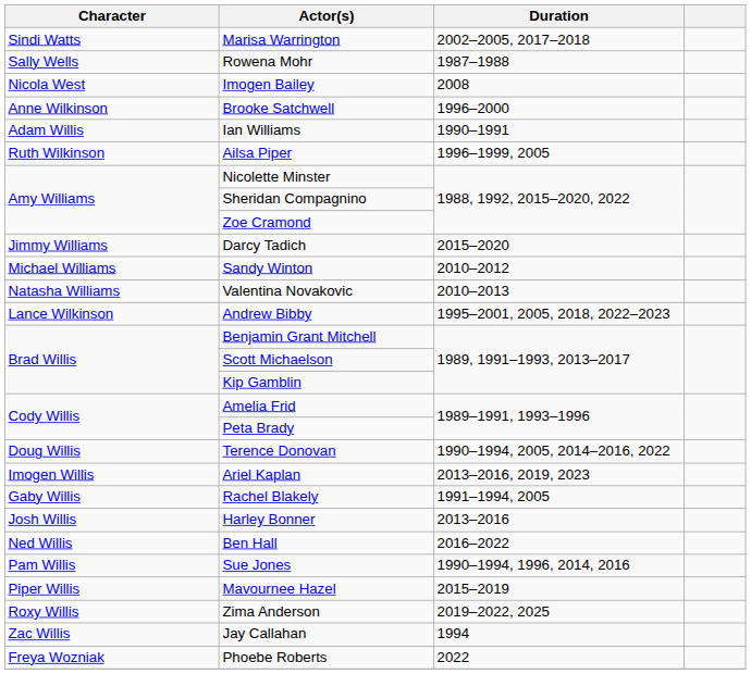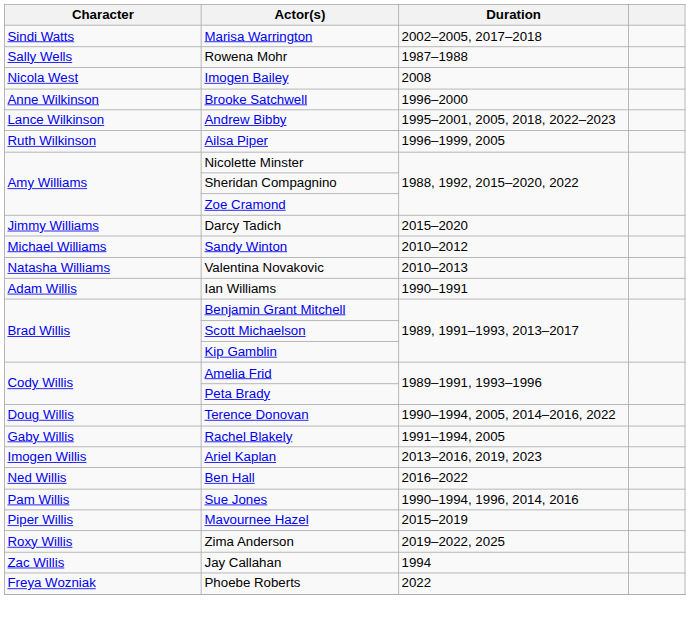rows swapped: Andrew Bibby <-> Ian Williams
rows swapped: Rachel Blakely <-> Ariel Kaplan
- row: Josh Willis | Harley Bonner | 2013–2016
